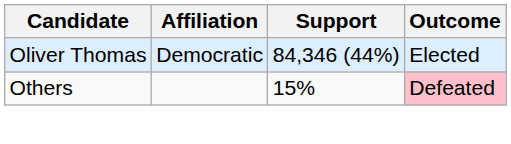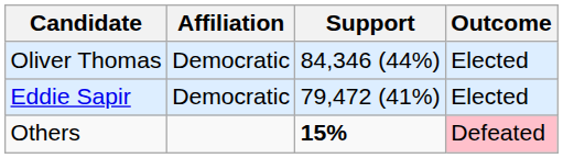+ row: Eddie Sapir | Democratic | 79,472 (41%) | Elected
Others | Support: normal -> bold
